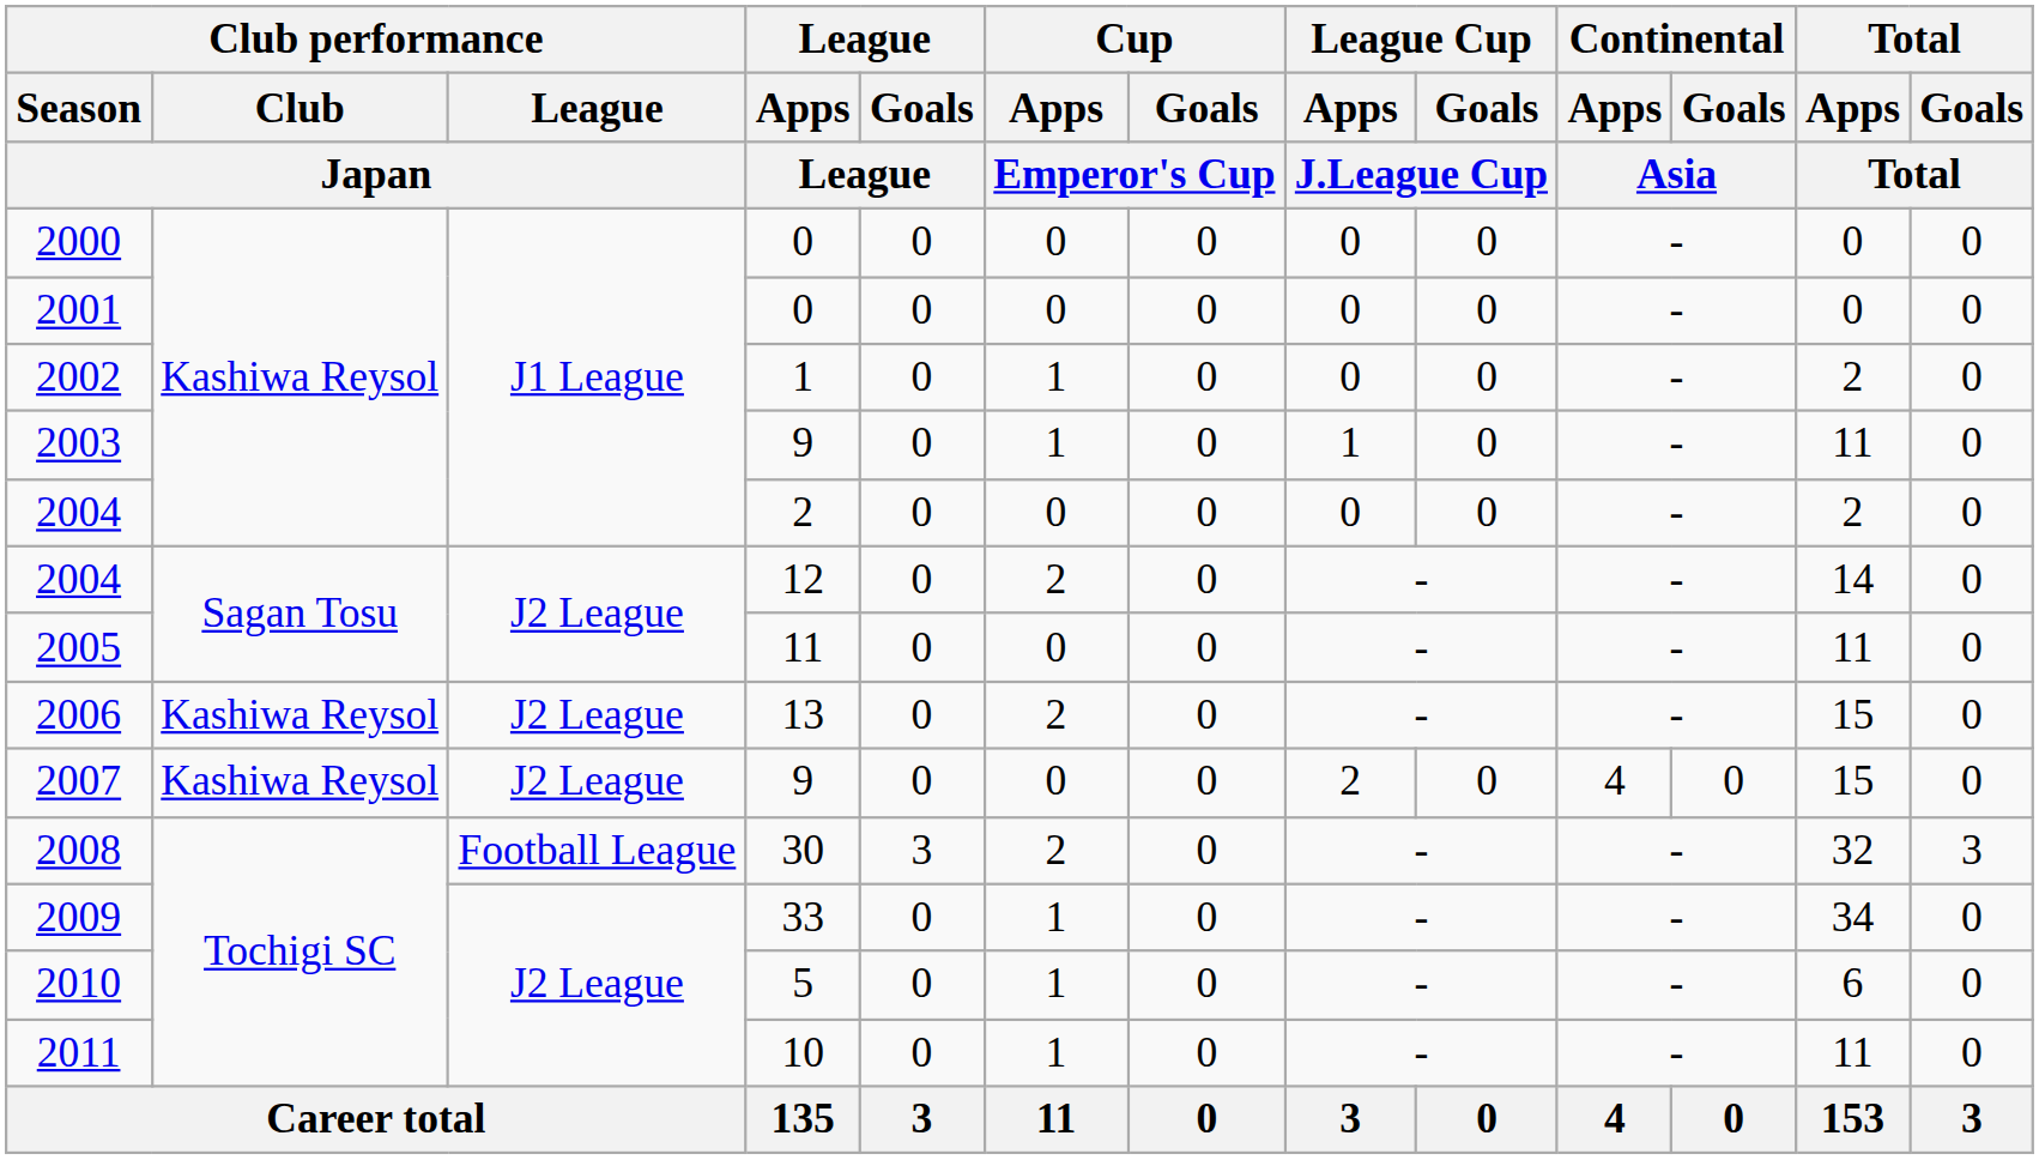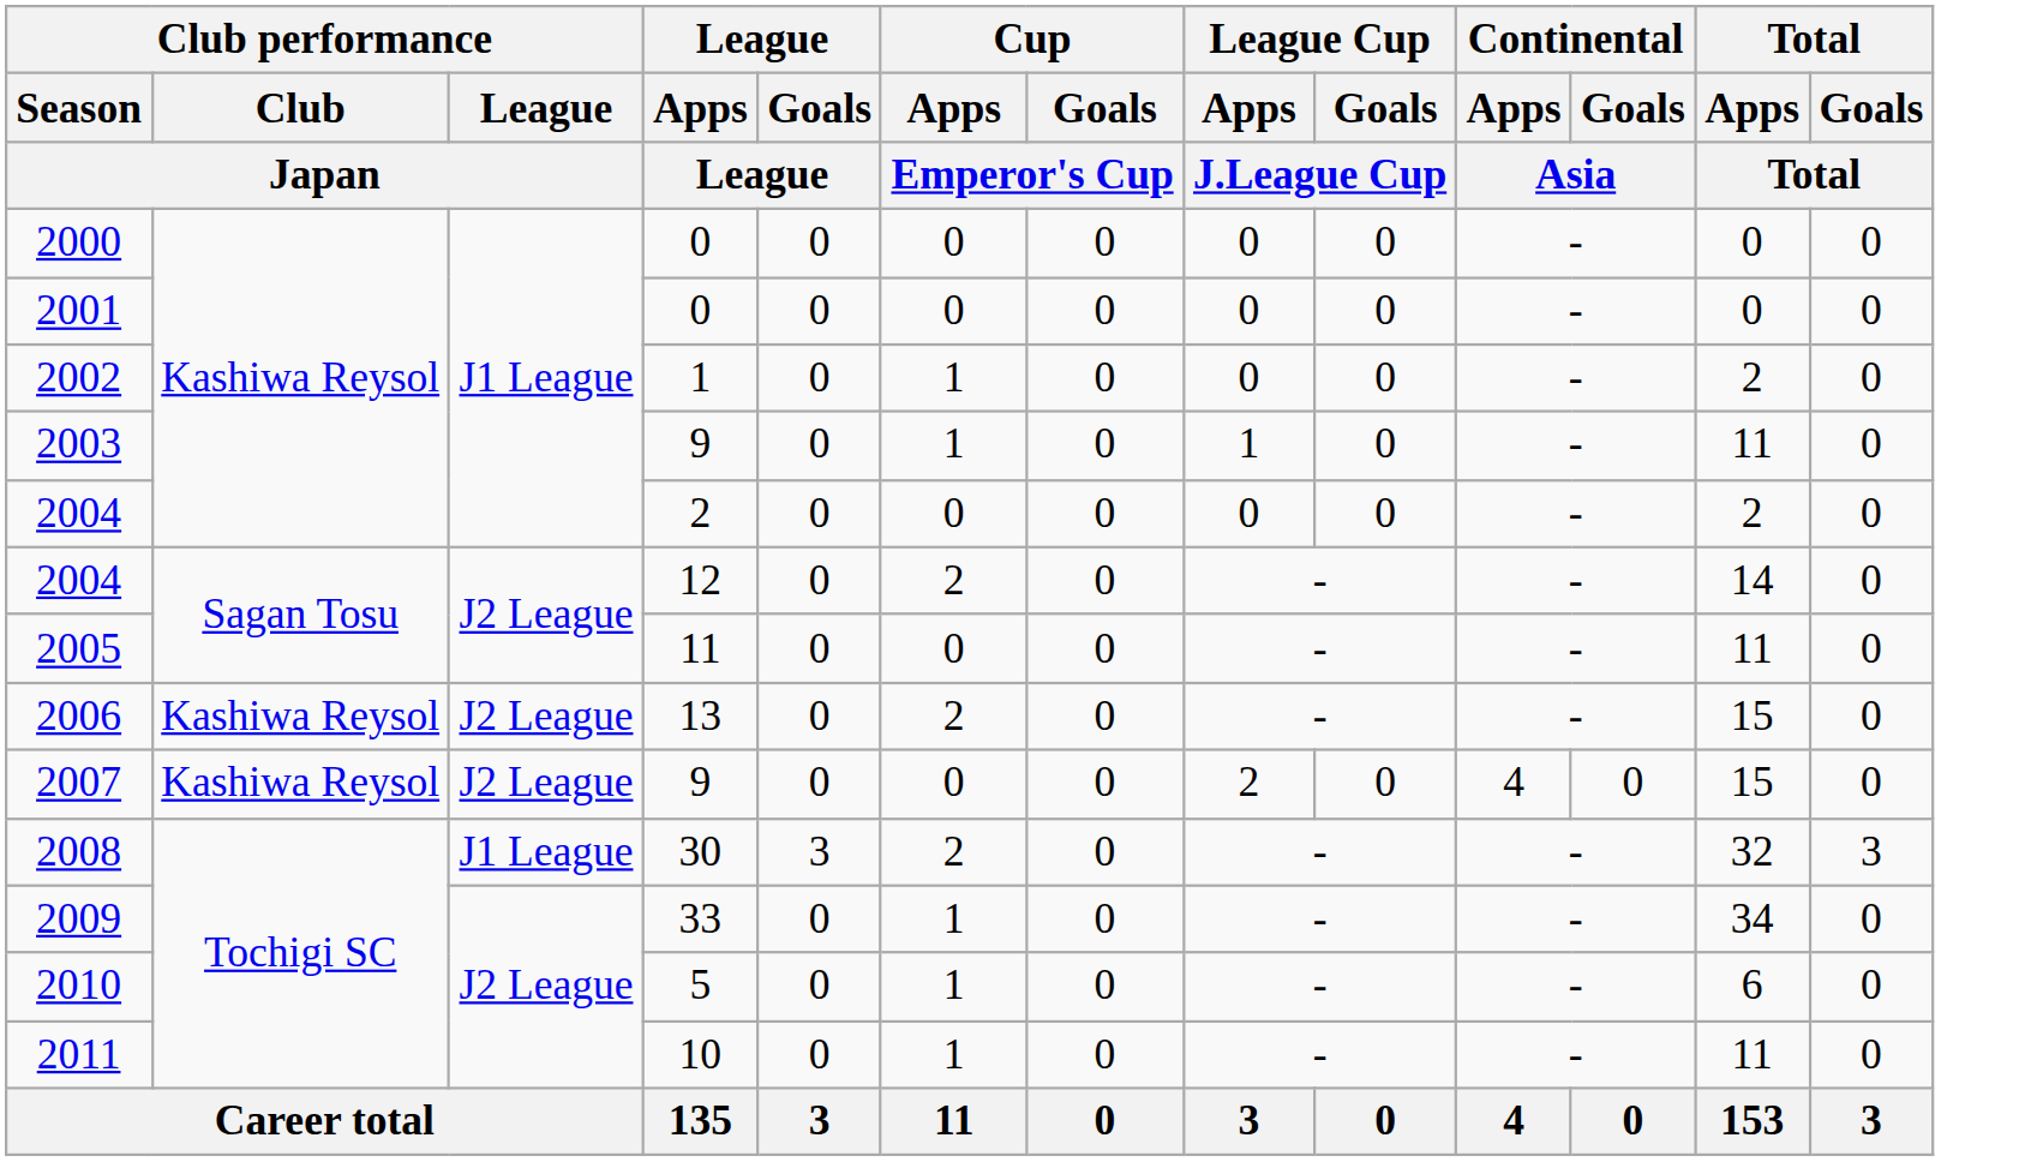2008 | Club performance / League / Japan: Football League -> J1 League
